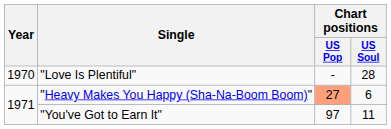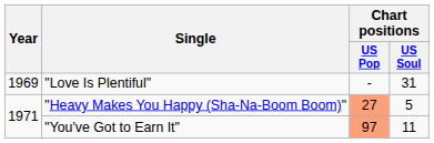"Love Is Plentiful" | Year: 1970 -> 1969
"Love Is Plentiful" | Chart positions / US Soul: 28 -> 31
"Heavy Makes You Happy (Sha-Na-Boom Boom)" | Chart positions / US Soul: 6 -> 5
"You've Got to Earn It" | Chart positions / US Pop: no background -> lightsalmon background
